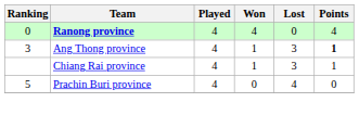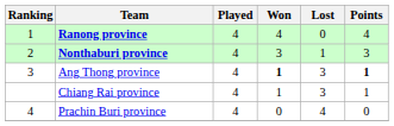Ranong province | Ranking: 0 -> 1
+ row: 2 | Nonthaburi province | 4 | 3 | 1 | 3
Ang Thong province | Won: normal -> bold
Prachin Buri province | Ranking: 5 -> 4
